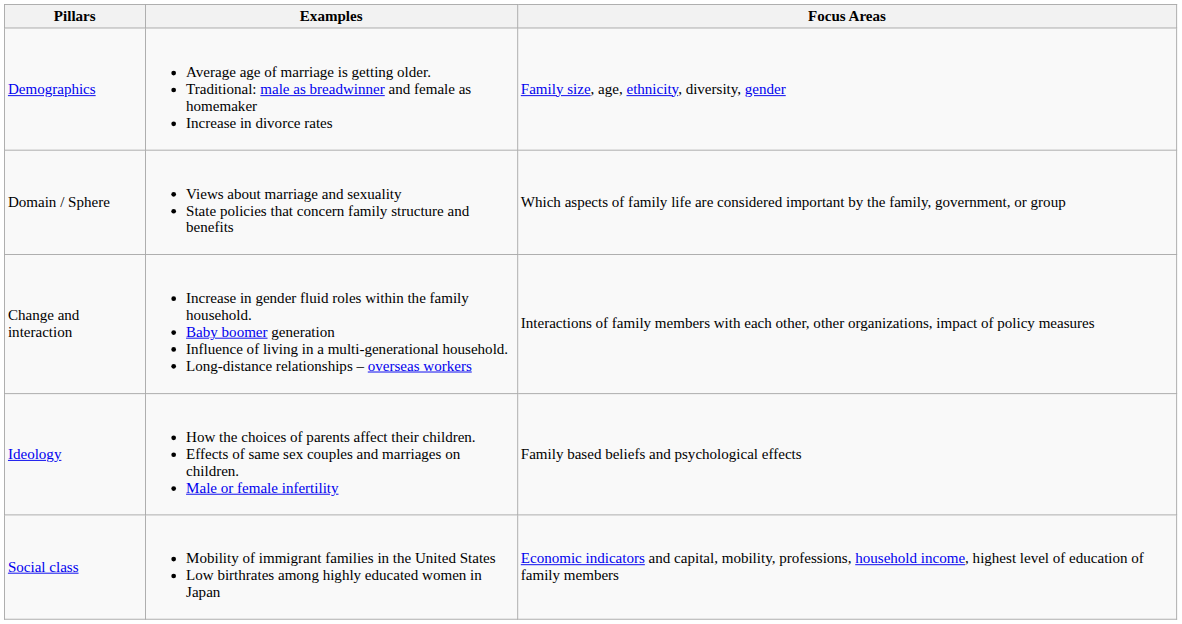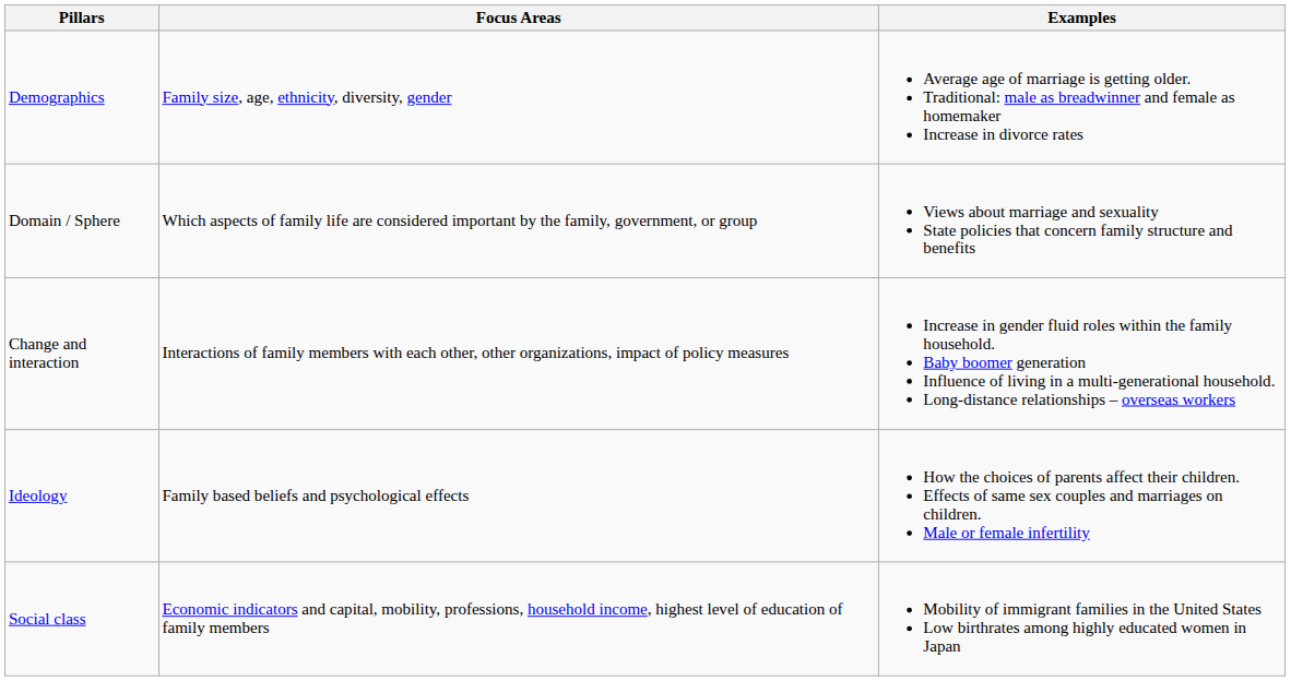columns swapped: Focus Areas <-> Examples
